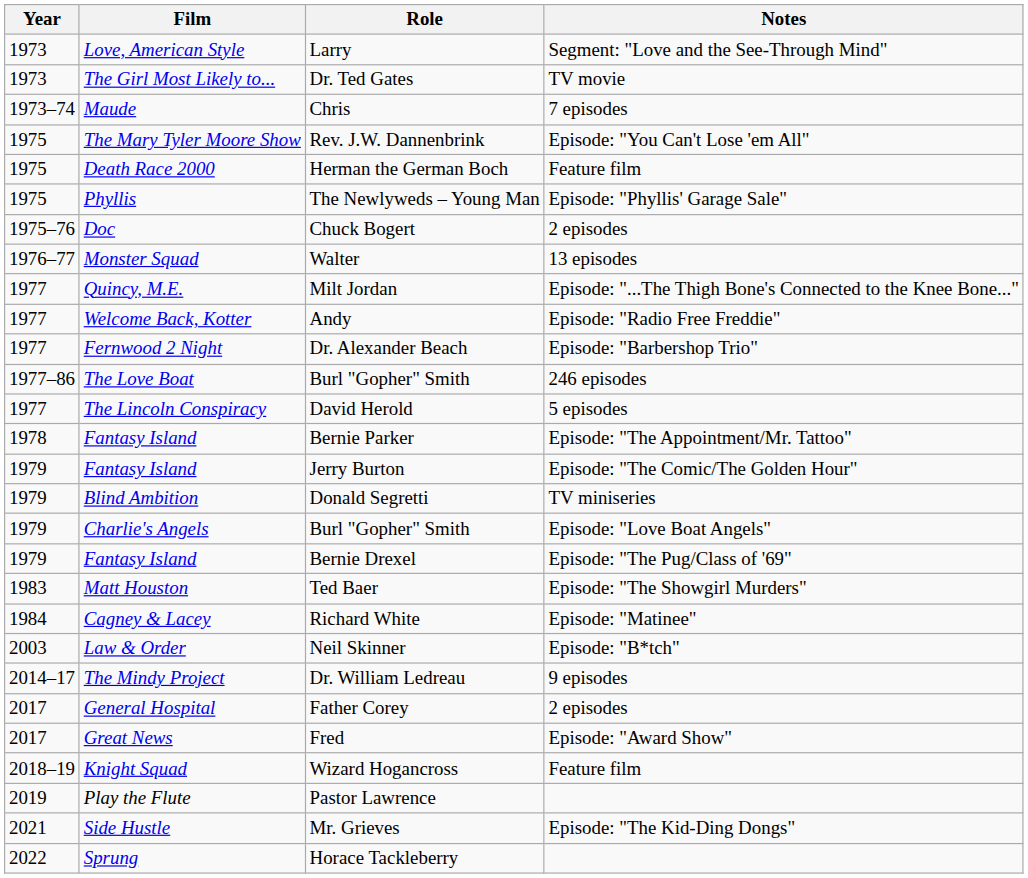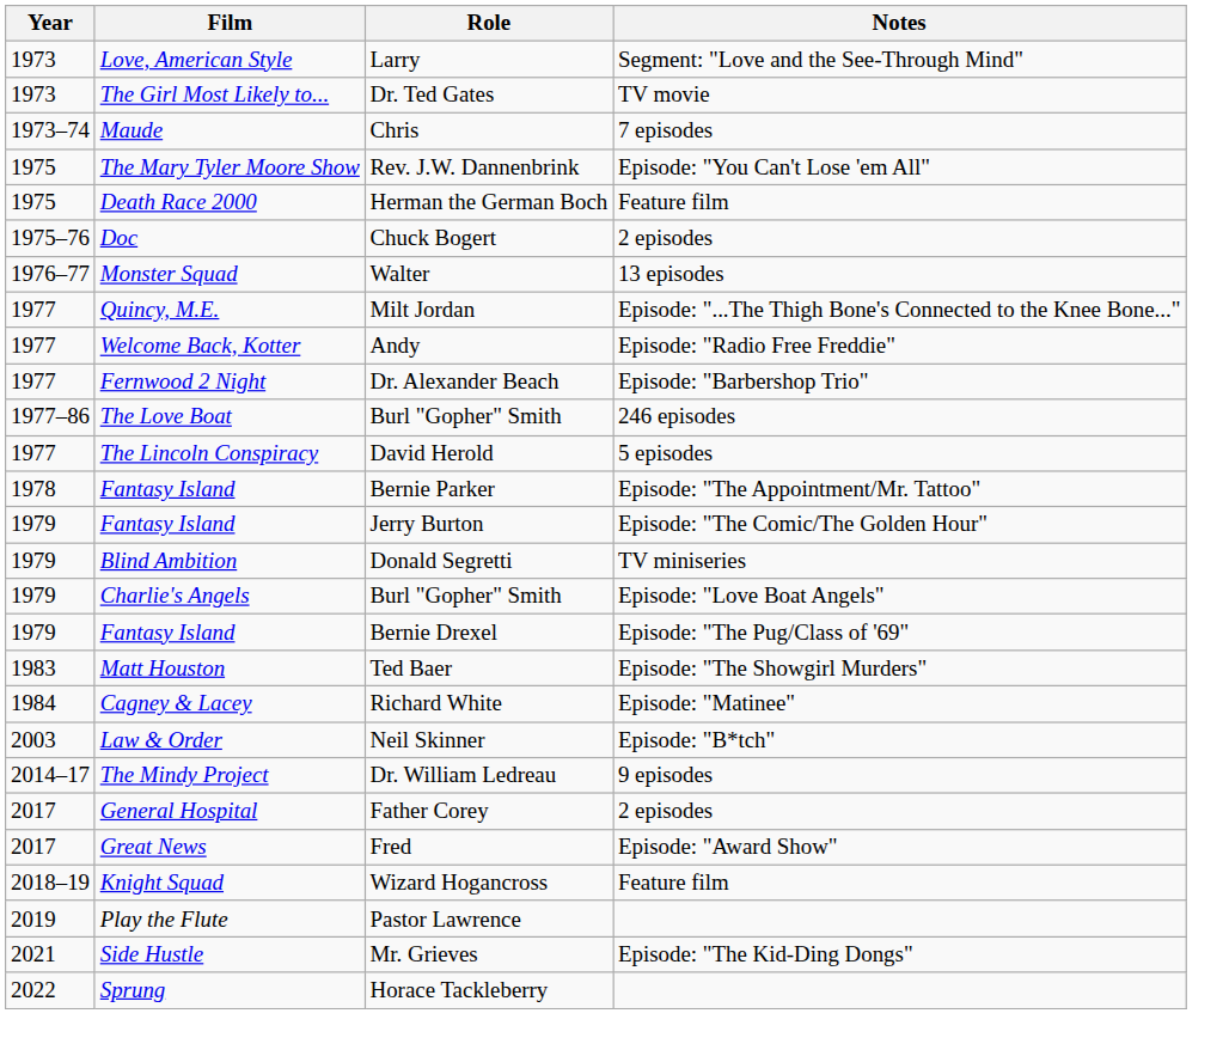- row: 1975 | Phyllis | The Newlyweds – Young Man | Episode: "Phyllis' Garage Sale"
